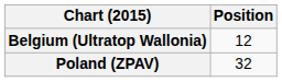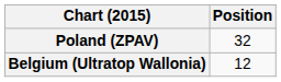rows swapped: Belgium (Ultratop Wallonia) <-> Poland (ZPAV)
